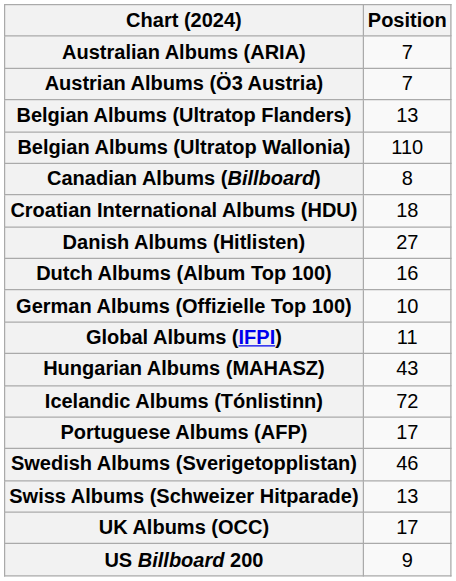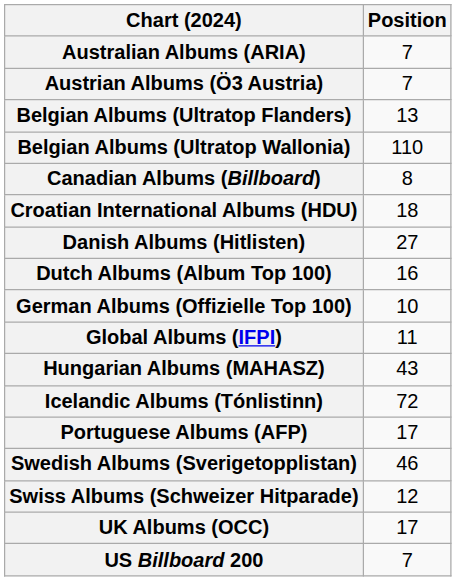Swiss Albums (Schweizer Hitparade) | Position: 13 -> 12
US Billboard 200 | Position: 9 -> 7
